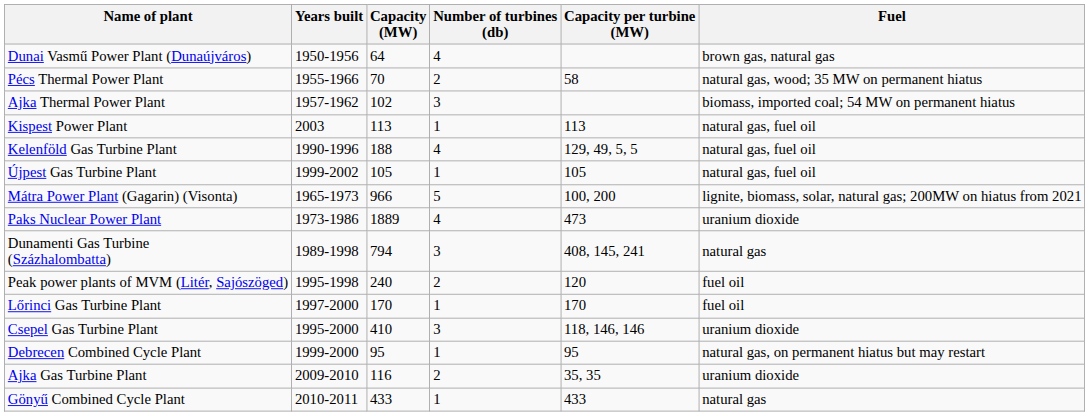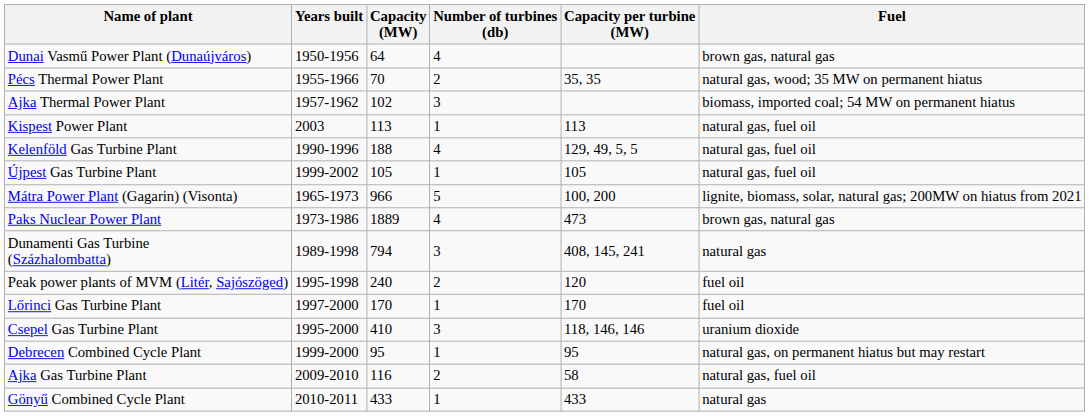Pécs Thermal Power Plant | Capacity per turbine (MW): 58 -> 35, 35
Paks Nuclear Power Plant | Fuel: uranium dioxide -> brown gas, natural gas
Ajka Gas Turbine Plant | Capacity per turbine (MW): 35, 35 -> 58
Ajka Gas Turbine Plant | Fuel: uranium dioxide -> natural gas, fuel oil
